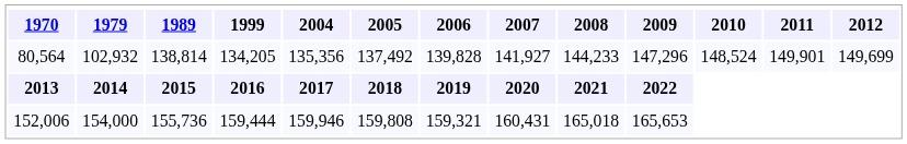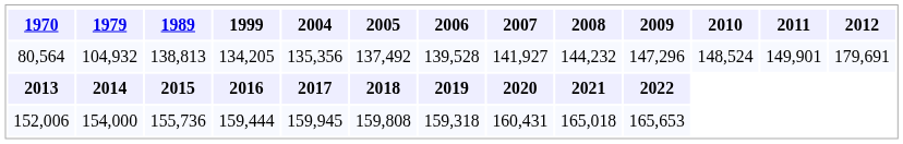80,564 | 1979: 102,932 -> 104,932
80,564 | 1989: 138,814 -> 138,813
80,564 | 2006: 139,828 -> 139,528
80,564 | 2008: 144,233 -> 144,232
80,564 | 2012: 149,699 -> 179,691
152,006 | 2004: 159,946 -> 159,945
152,006 | 2006: 159,321 -> 159,318
